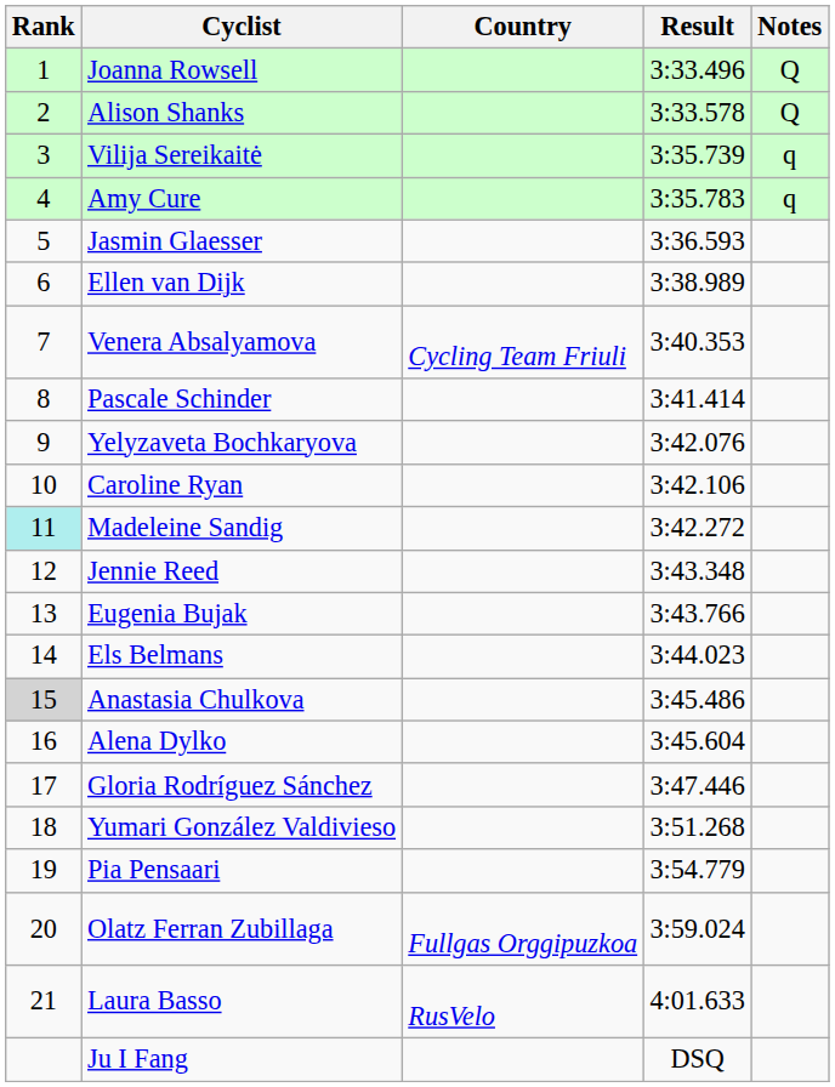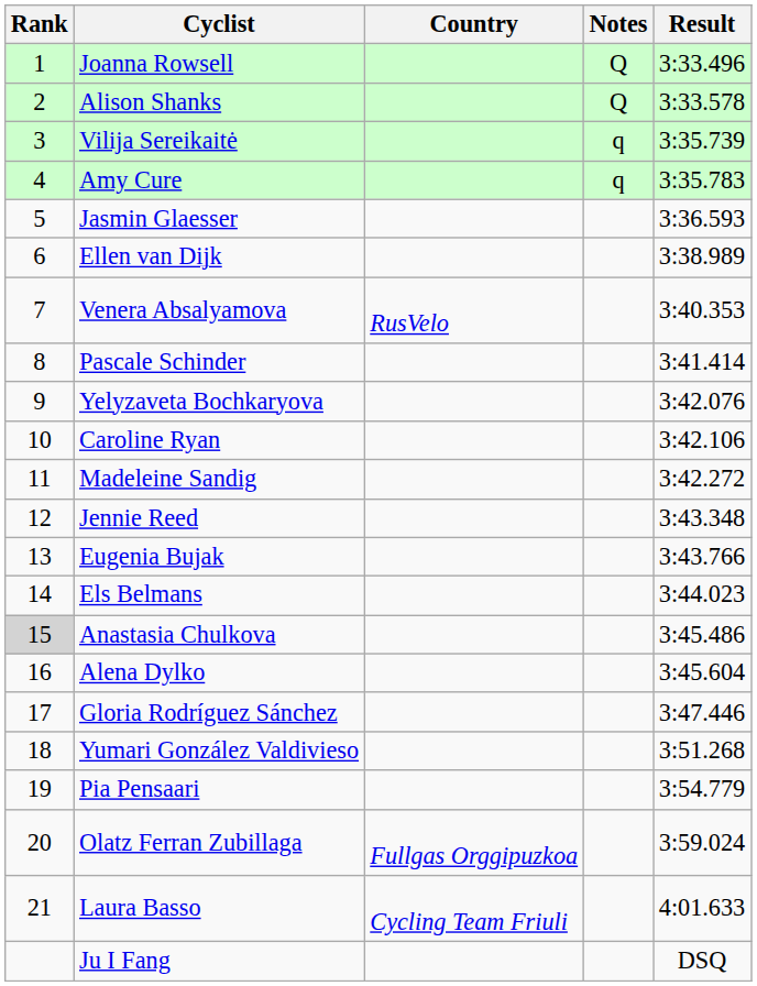columns swapped: Result <-> Notes
Venera Absalyamova | Country: Cycling Team Friuli -> RusVelo
Madeleine Sandig | Rank: paleturquoise background -> no background
Laura Basso | Country: RusVelo -> Cycling Team Friuli
